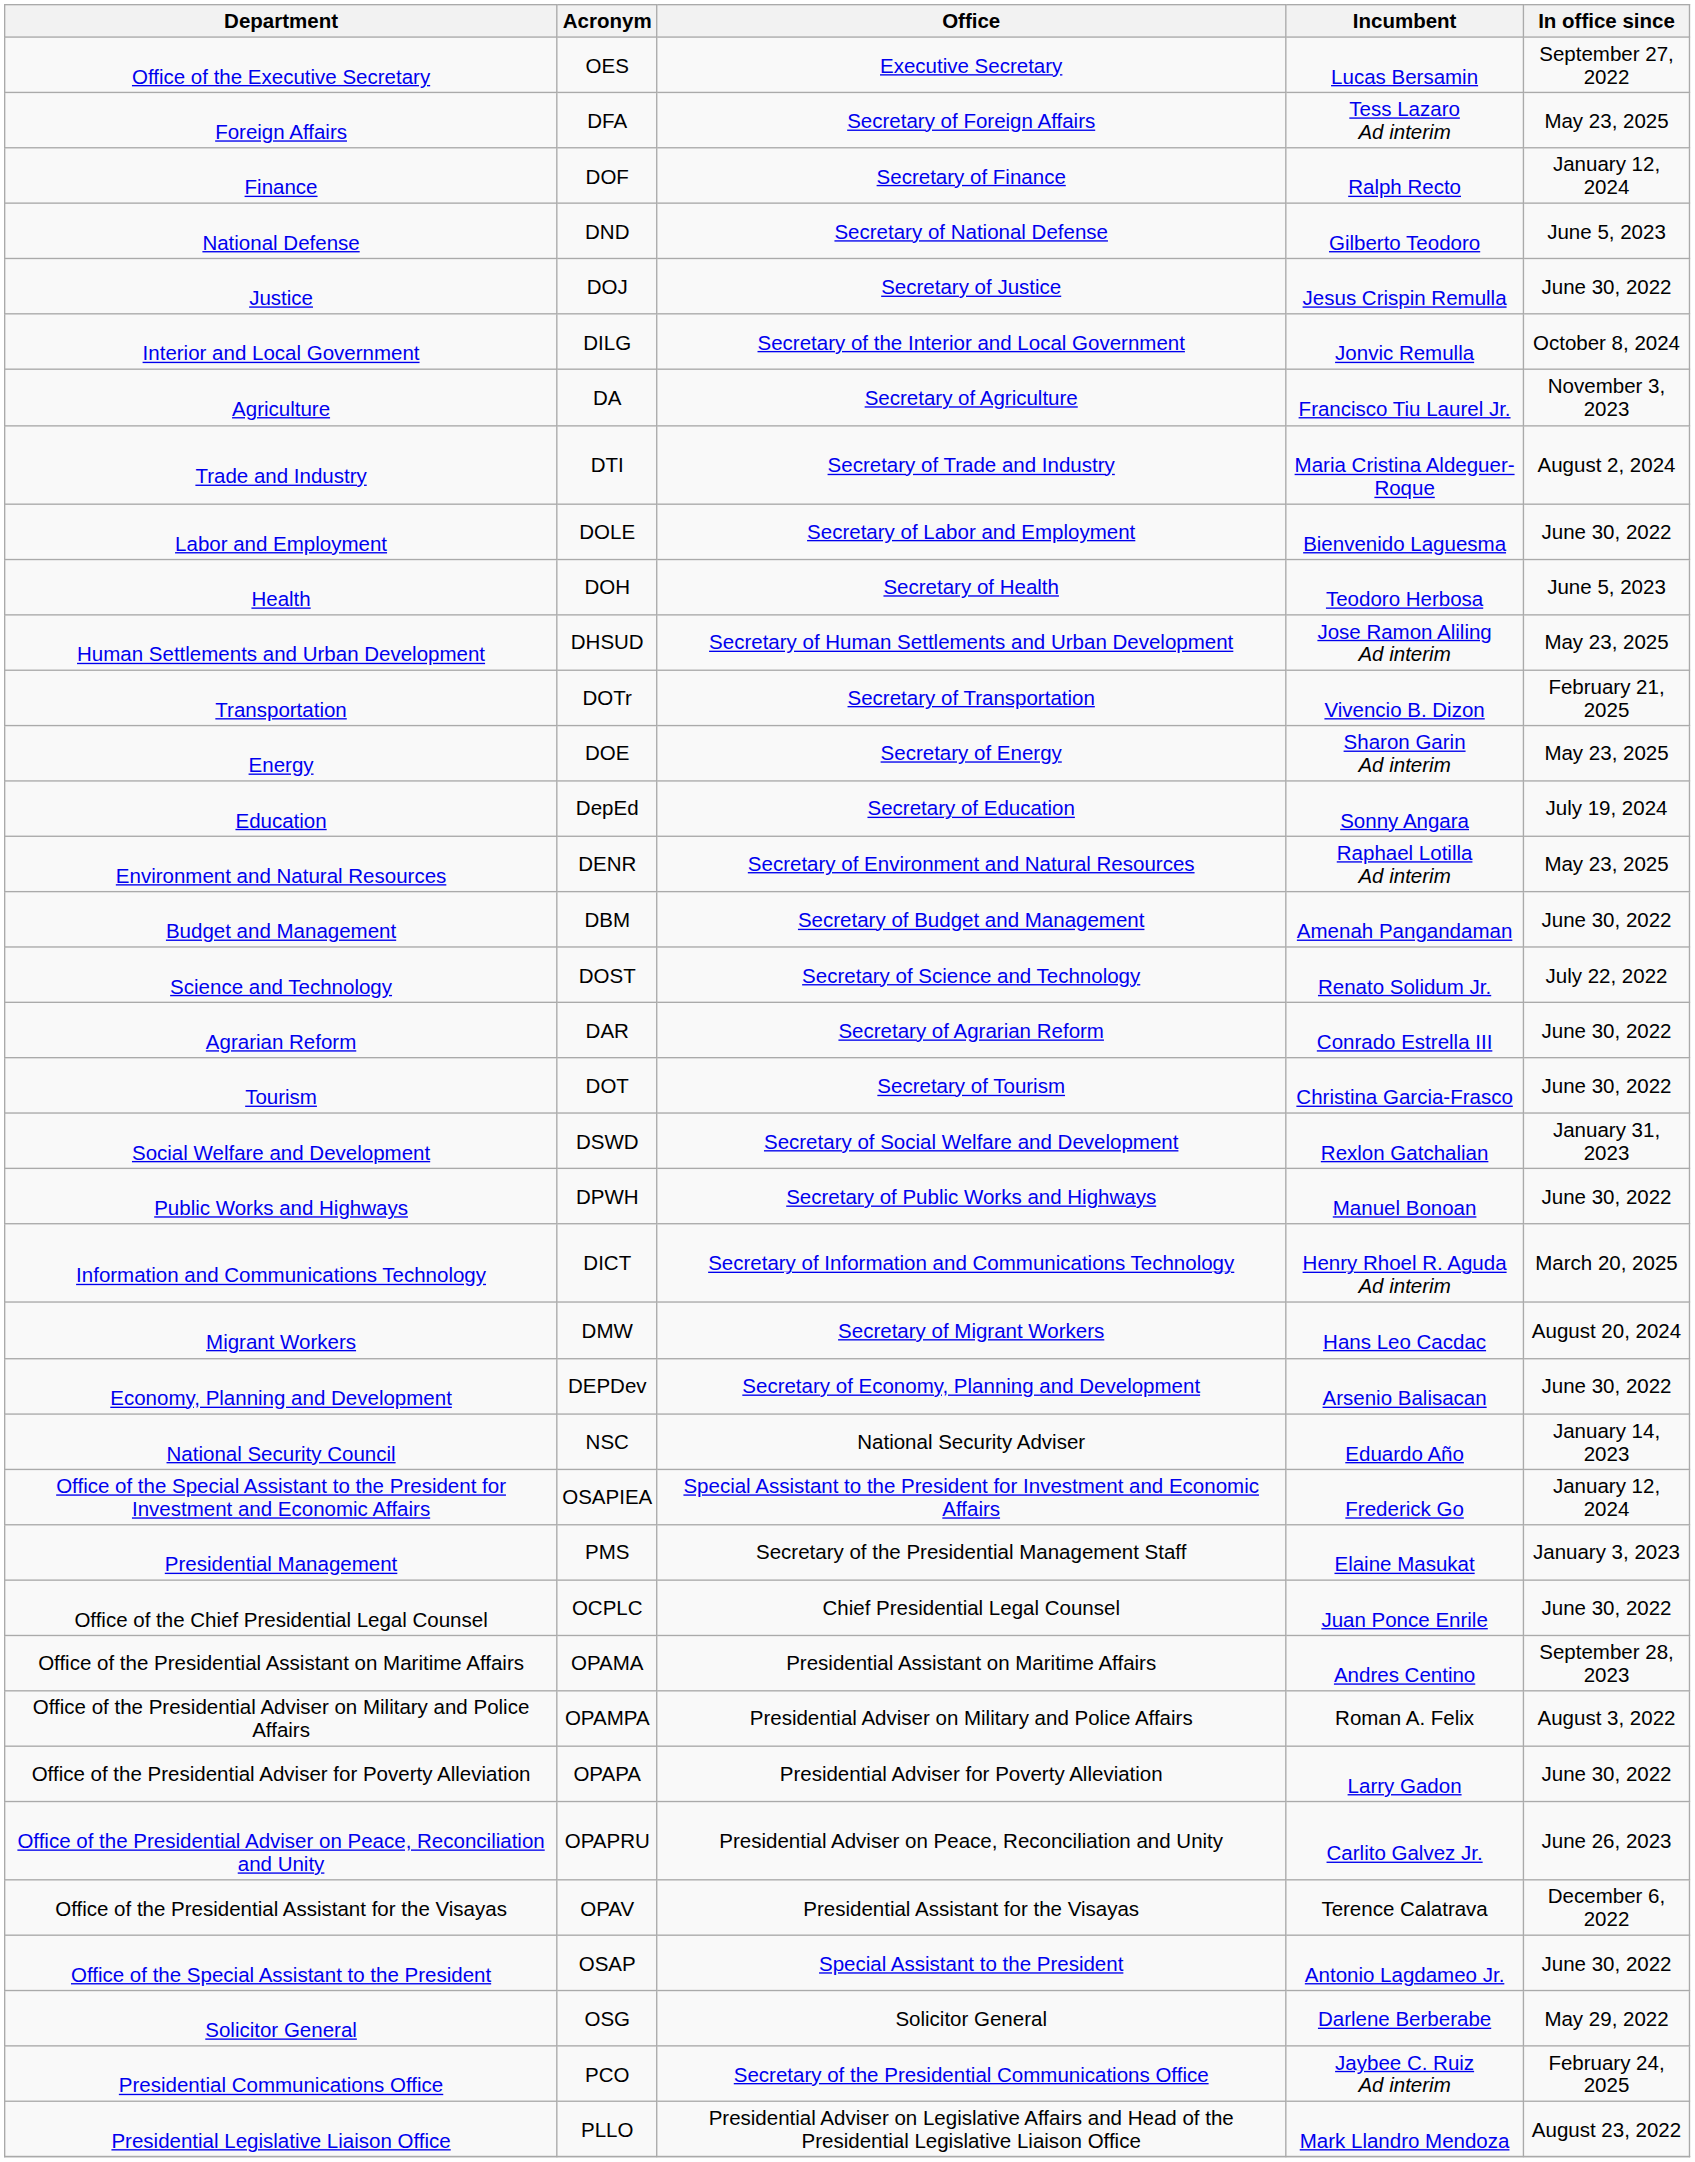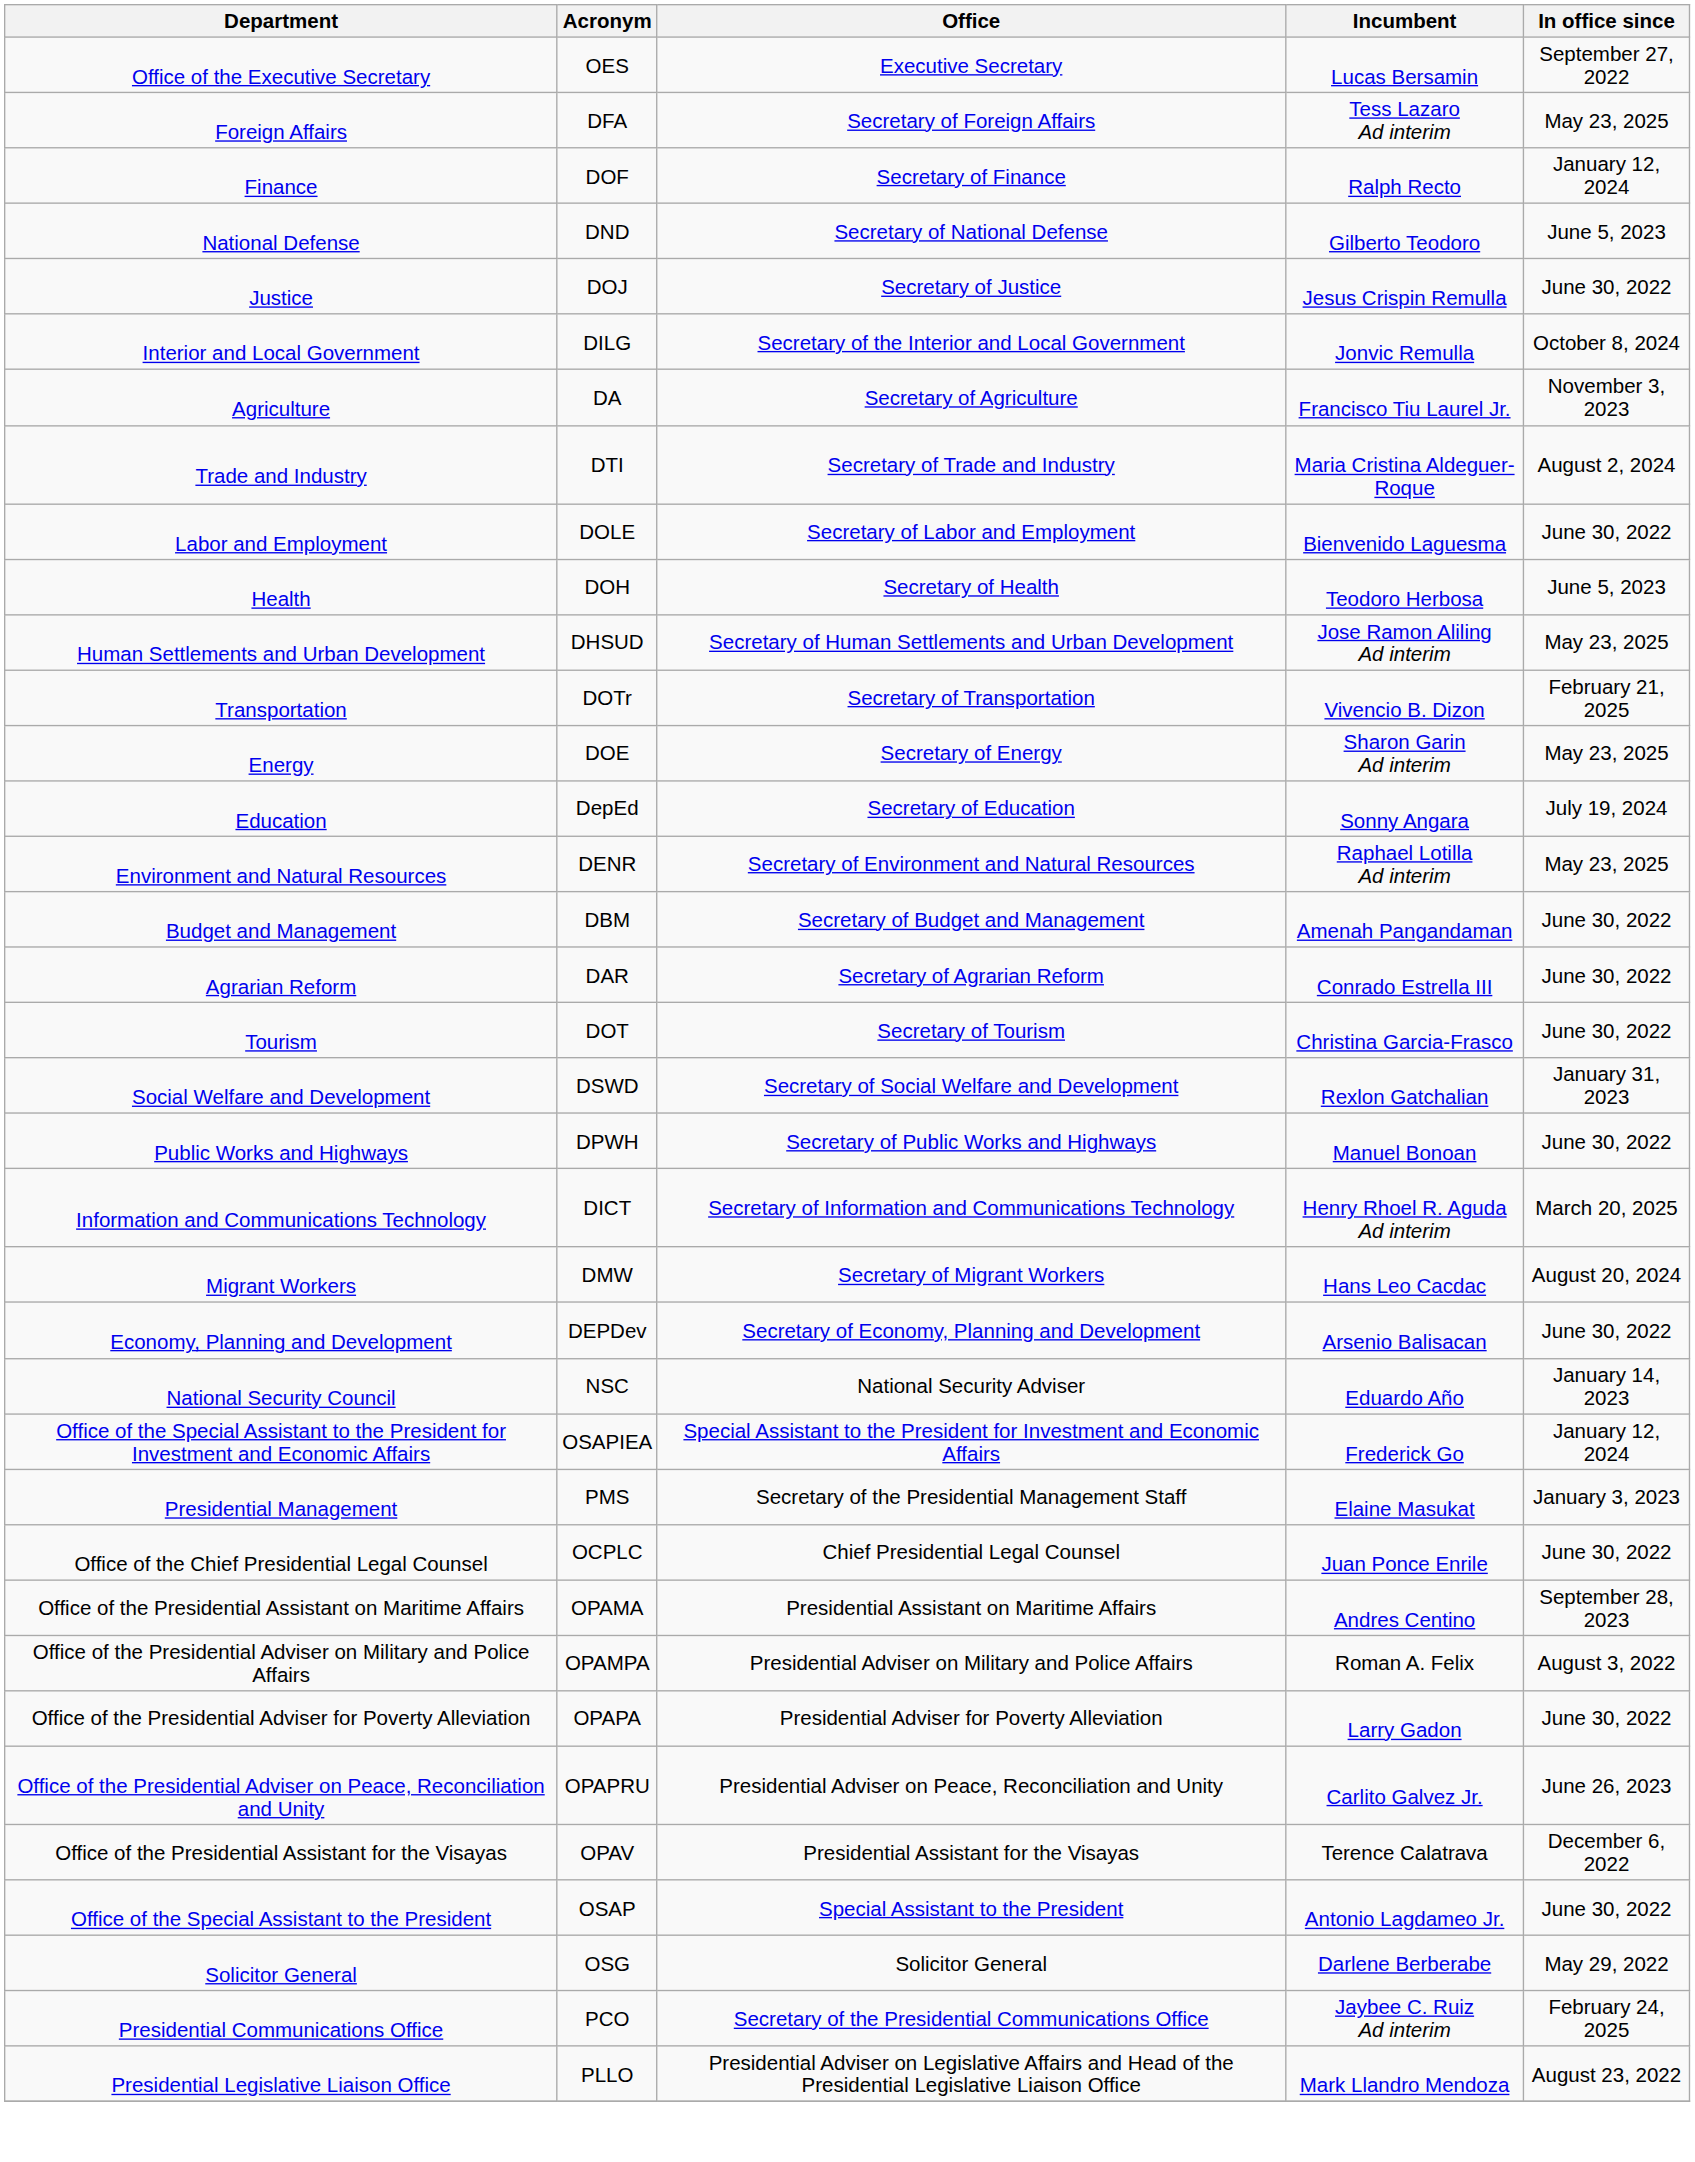- row: Science and Technology | DOST | Secretary of Science and Technology | Renato Solidum Jr. | July 22, 2022
